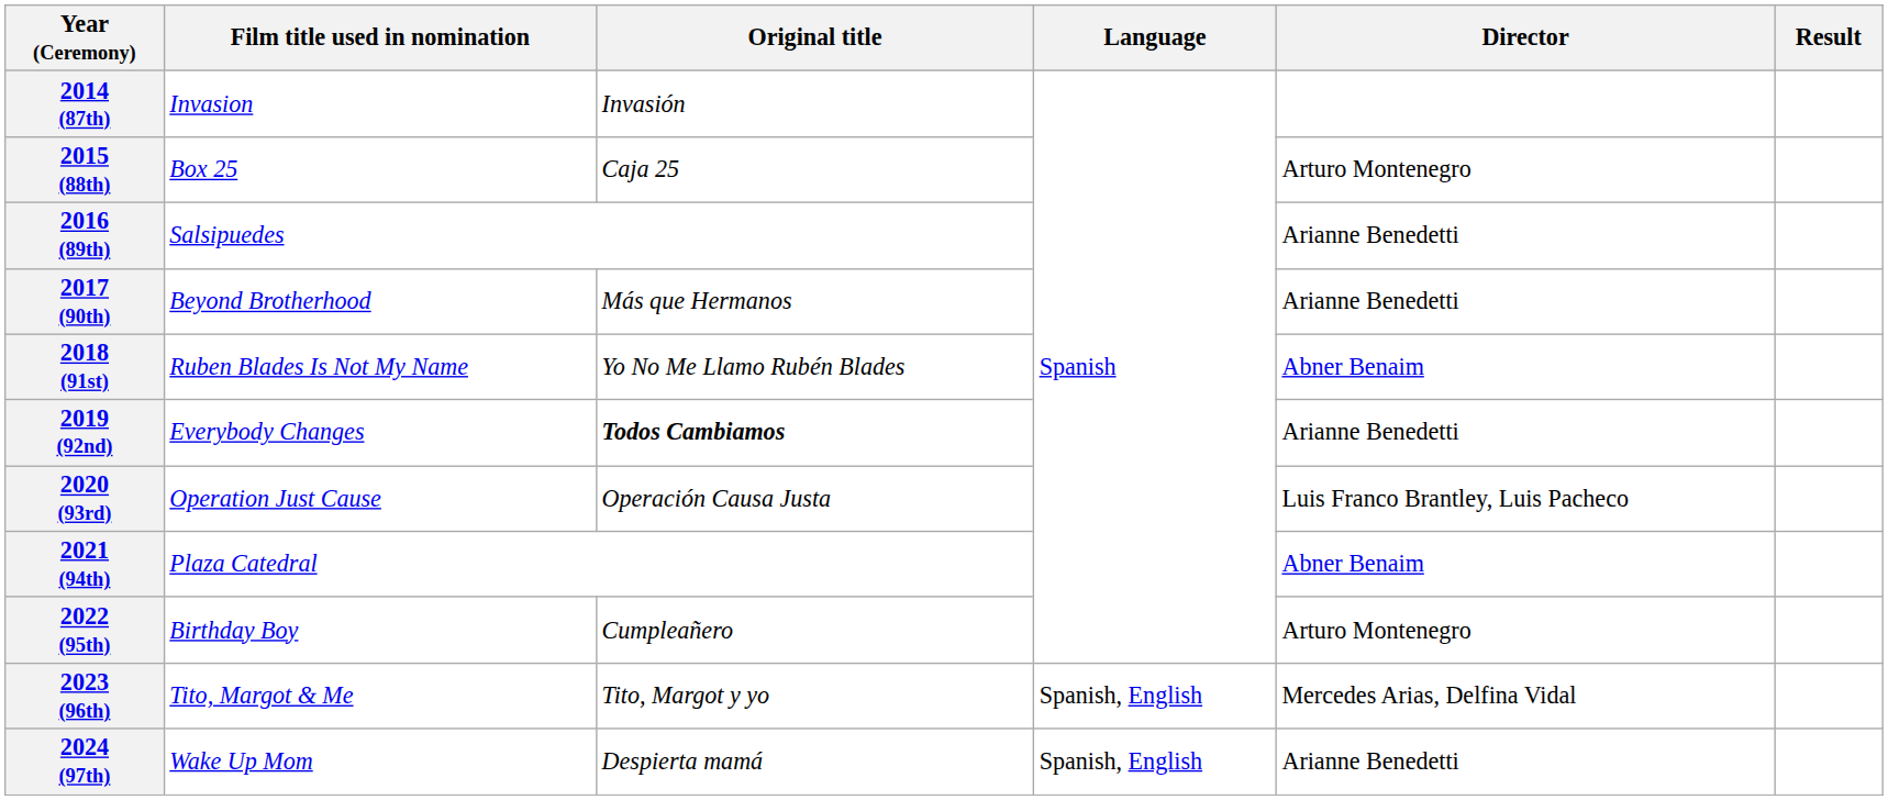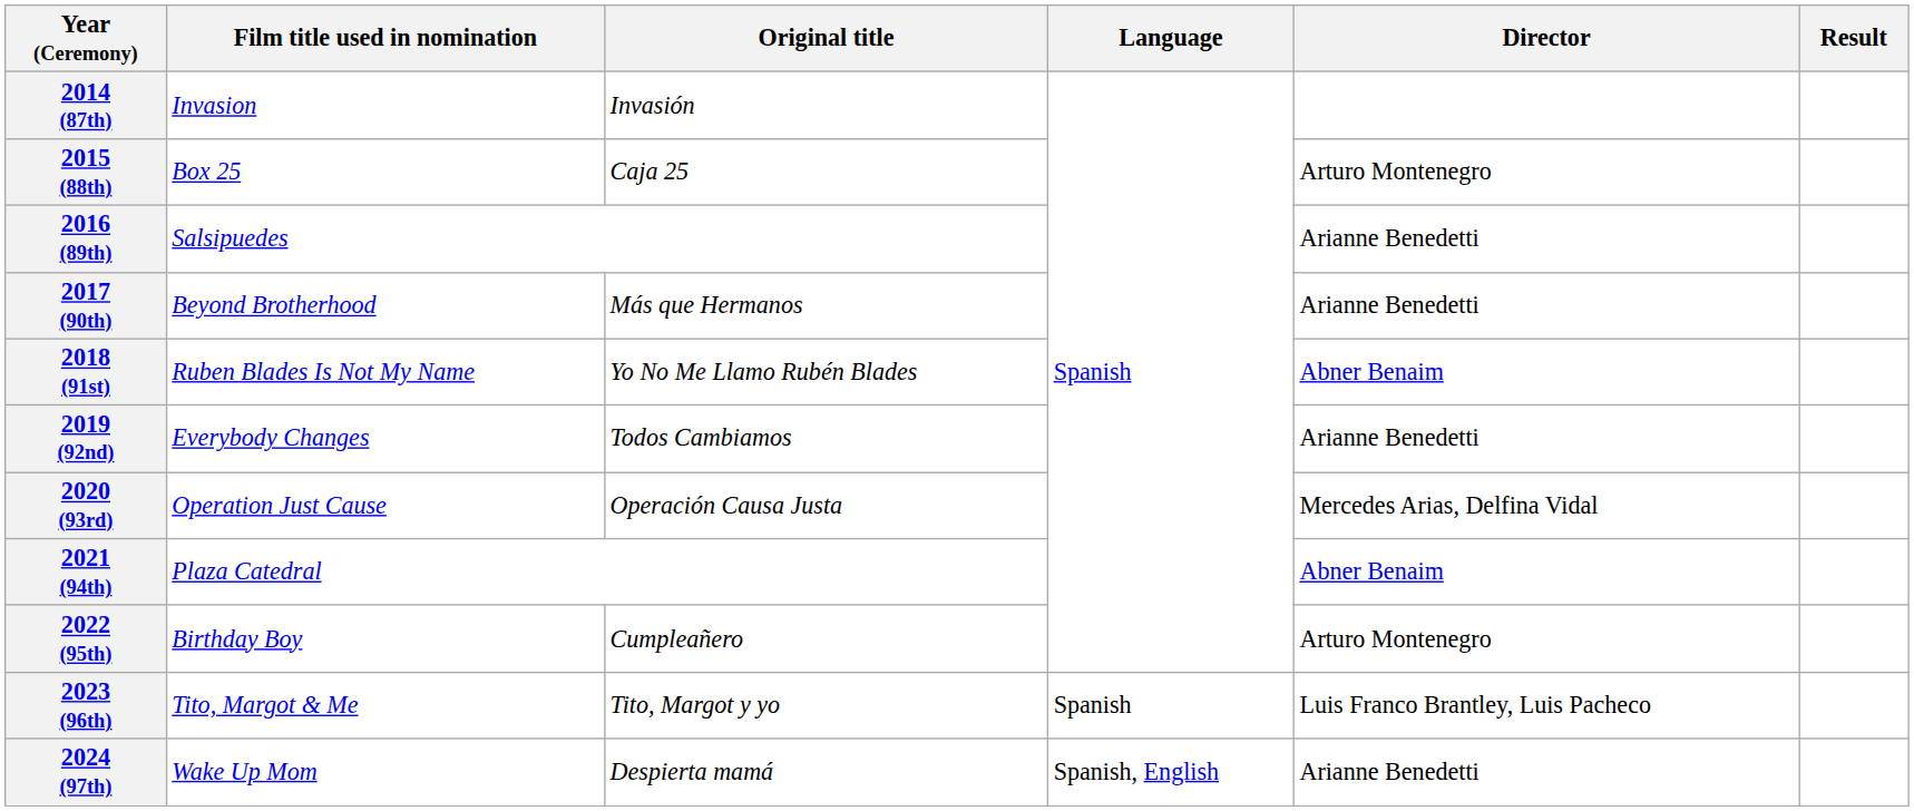2019 (92nd) | Original title: bold -> normal
2020 (93rd) | Director: Luis Franco Brantley, Luis Pacheco -> Mercedes Arias, Delfina Vidal
2023 (96th) | Language: Spanish, English -> Spanish
2023 (96th) | Director: Mercedes Arias, Delfina Vidal -> Luis Franco Brantley, Luis Pacheco
